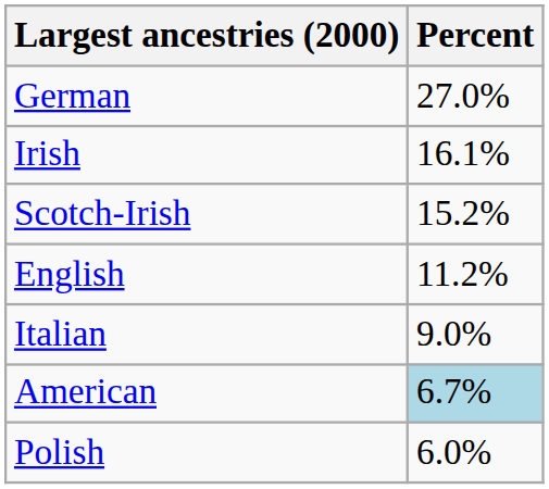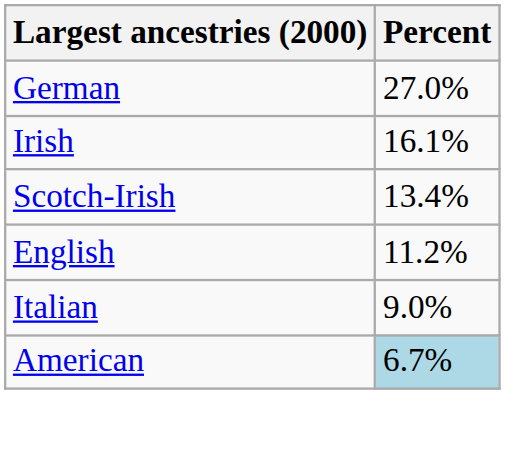Scotch-Irish | Percent: 15.2% -> 13.4%
- row: Polish | 6.0%
